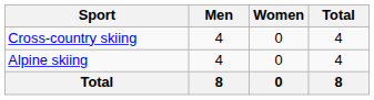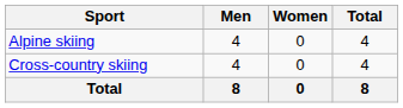rows swapped: Alpine skiing <-> Cross-country skiing
